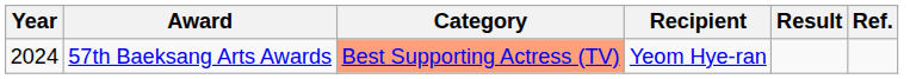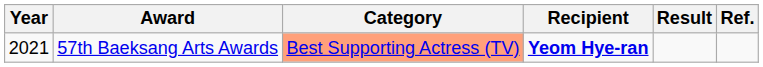57th Baeksang Arts Awards | Year: 2024 -> 2021
57th Baeksang Arts Awards | Recipient: normal -> bold
